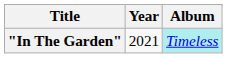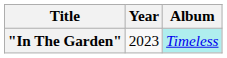"In The Garden" | Year: 2021 -> 2023
